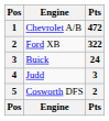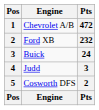Ford XB | Pts: 322 -> 232
